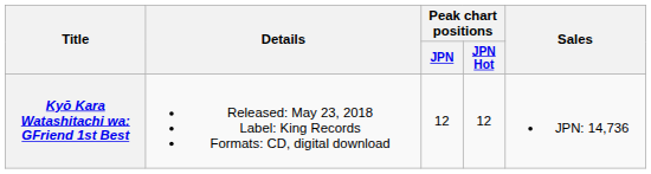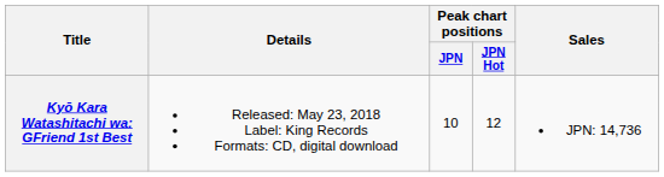Kyō Kara Watashitachi wa: GFriend 1st Best | Peak chart positions / JPN: 12 -> 10
